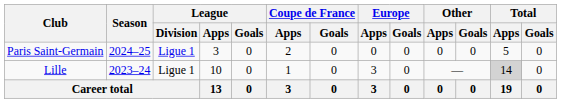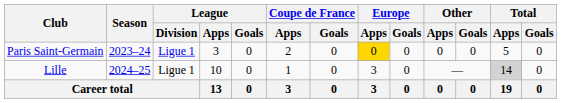Paris Saint-Germain | Season: 2024–25 -> 2023–24
Paris Saint-Germain | Europe / Apps: no background -> gold background
Lille | Season: 2023–24 -> 2024–25
